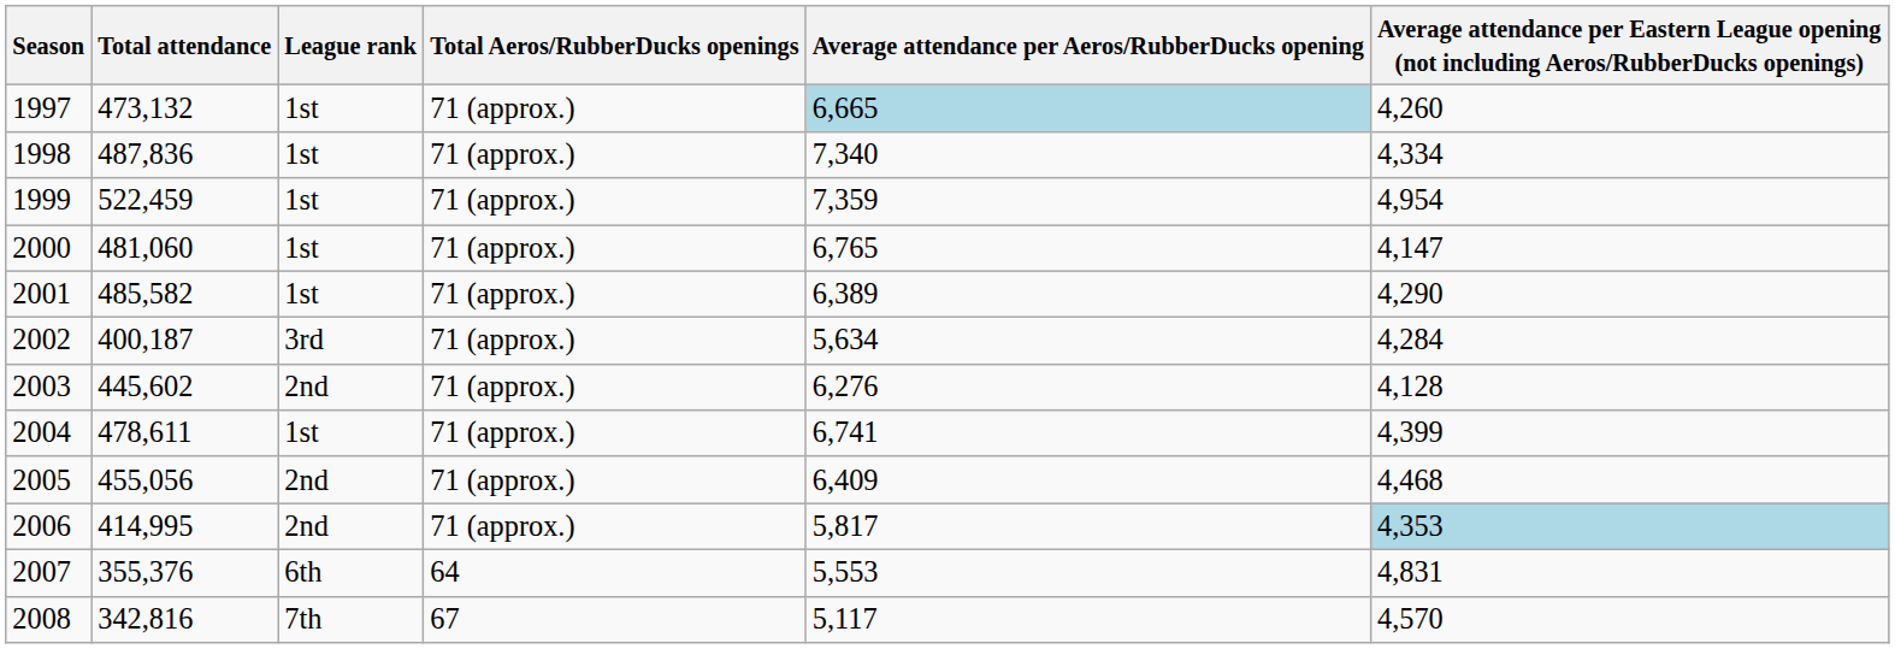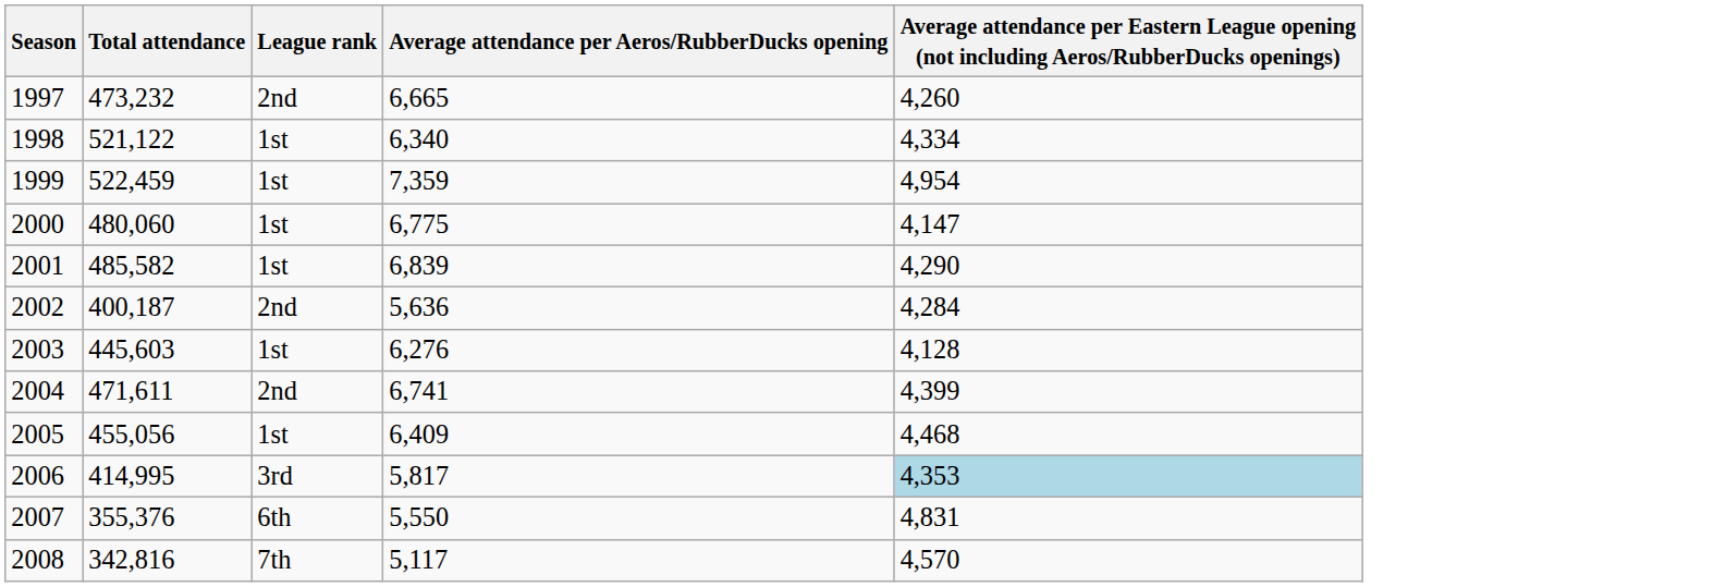- column: Total Aeros/RubberDucks openings | 71 (approx.) | 71 (approx.) | 71 (approx.) | 71 (approx.) | 71 (approx.) | 71 (approx.) | 71 (approx.) | 71 (approx.) | 71 (approx.) | 71 (approx.) | 64 | 67
1997 | Total attendance: 473,132 -> 473,232
1997 | League rank: 1st -> 2nd
1997 | Average attendance per Aeros/RubberDucks opening: lightblue background -> no background
1998 | Total attendance: 487,836 -> 521,122
1998 | Average attendance per Aeros/RubberDucks opening: 7,340 -> 6,340
2000 | Total attendance: 481,060 -> 480,060
2000 | Average attendance per Aeros/RubberDucks opening: 6,765 -> 6,775
2001 | Average attendance per Aeros/RubberDucks opening: 6,389 -> 6,839
2002 | League rank: 3rd -> 2nd
2002 | Average attendance per Aeros/RubberDucks opening: 5,634 -> 5,636
2003 | Total attendance: 445,602 -> 445,603
2003 | League rank: 2nd -> 1st
2004 | Total attendance: 478,611 -> 471,611
2004 | League rank: 1st -> 2nd
2005 | League rank: 2nd -> 1st
2006 | League rank: 2nd -> 3rd
2007 | Average attendance per Aeros/RubberDucks opening: 5,553 -> 5,550
